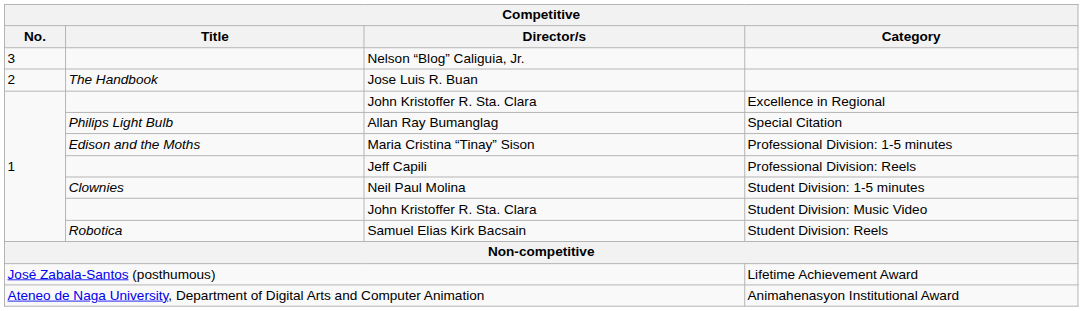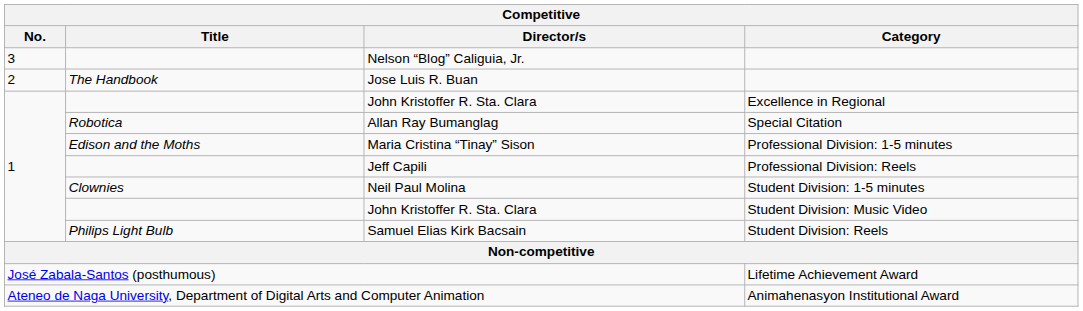Allan Ray Bumanglag | Title: Philips Light Bulb -> Robotica
Samuel Elias Kirk Bacsain | Title: Robotica -> Philips Light Bulb
